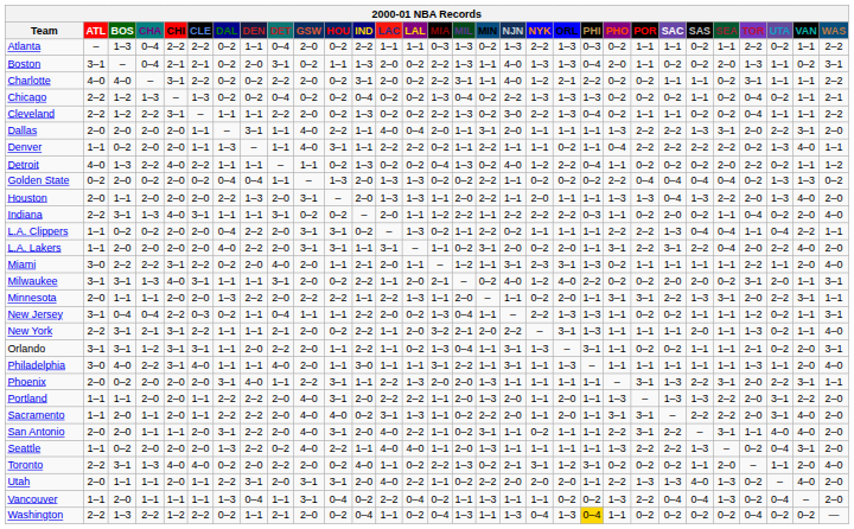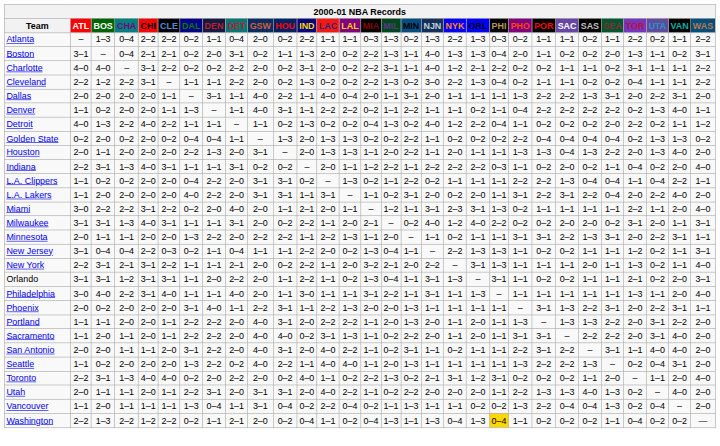- row: Chicago | 2–2 | 1–2 | 1–3 | – | 1–3 | 0–2 | 0–2 | 0–4 | 0–2 | 0–2 | 0–4 | 0–2 | 0–2 | 1–3 | 0–4 | 0–2 | 2–2 | 1–3 | 1–3 | 1–3 | 0–2 | 0–2 | 0–2 | 1–1 | 0–2 | 0–4 | 0–2 | 1–1 | 2–1
Minnesota | ORL: 2–0 -> 1–1
Washington | SEA: 0–2 -> 1–1
